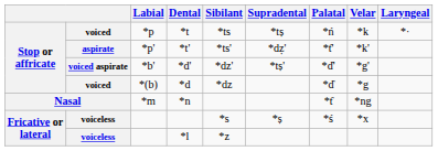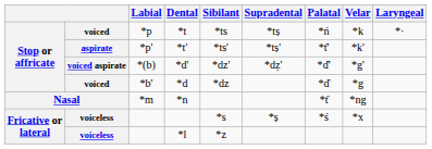*t' | Supradental: *dẓ' -> *tṣ'
*d' | Labial: *b' -> *(b)
*d' | Supradental: *tṣ' -> *dẓ'
*d | Labial: *(b) -> *b'
